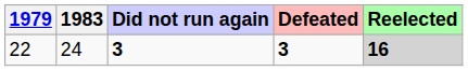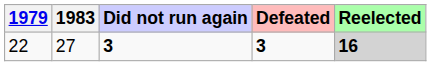22 | 1983: 24 -> 27
